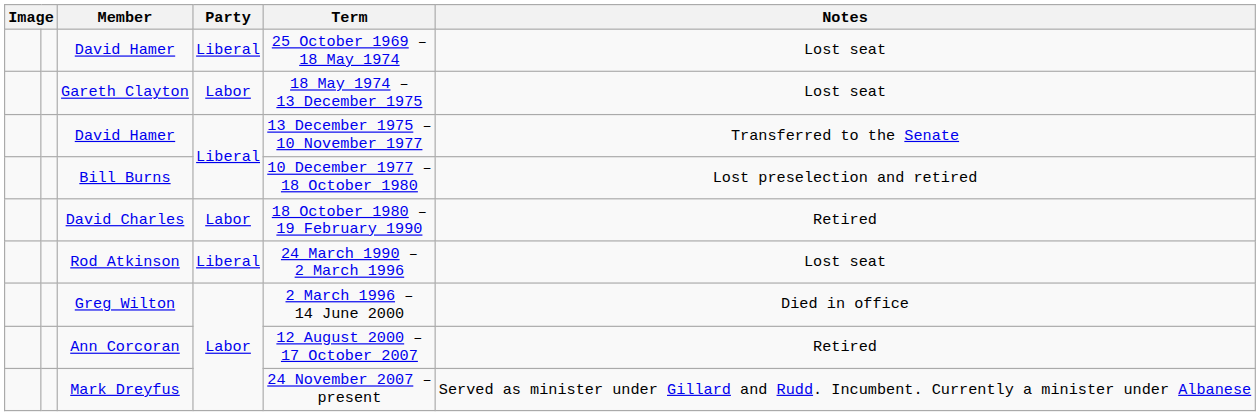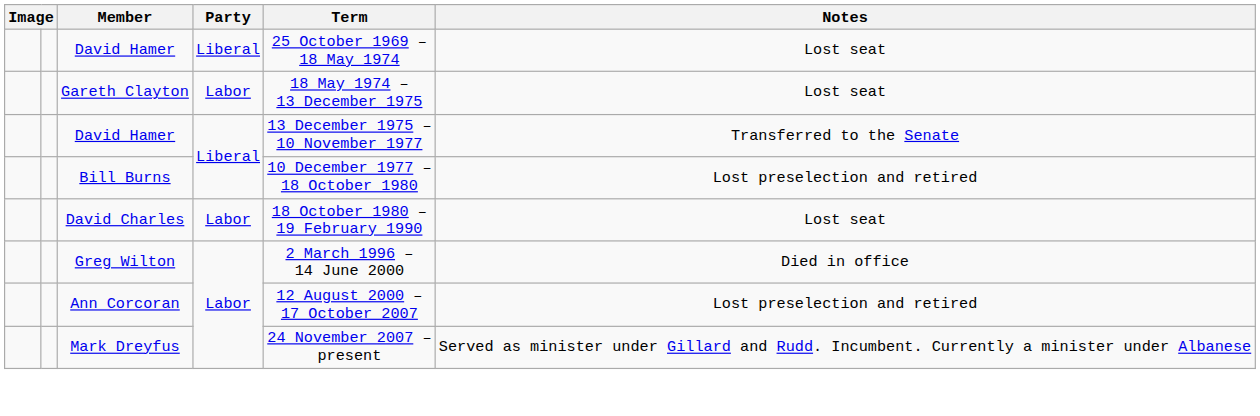David Charles | Notes: Retired -> Lost seat
- row: Rod Atkinson | Liberal | 24 March 1990 – 2 March 1996 | Lost seat
Ann Corcoran | Notes: Retired -> Lost preselection and retired
